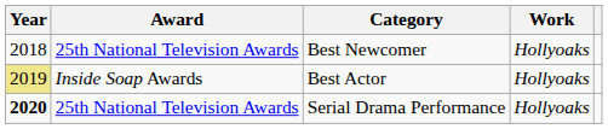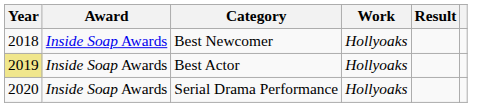+ column: Result
Best Newcomer | Award: 25th National Television Awards -> Inside Soap Awards
Serial Drama Performance | Year: bold -> normal
Serial Drama Performance | Award: 25th National Television Awards -> Inside Soap Awards
